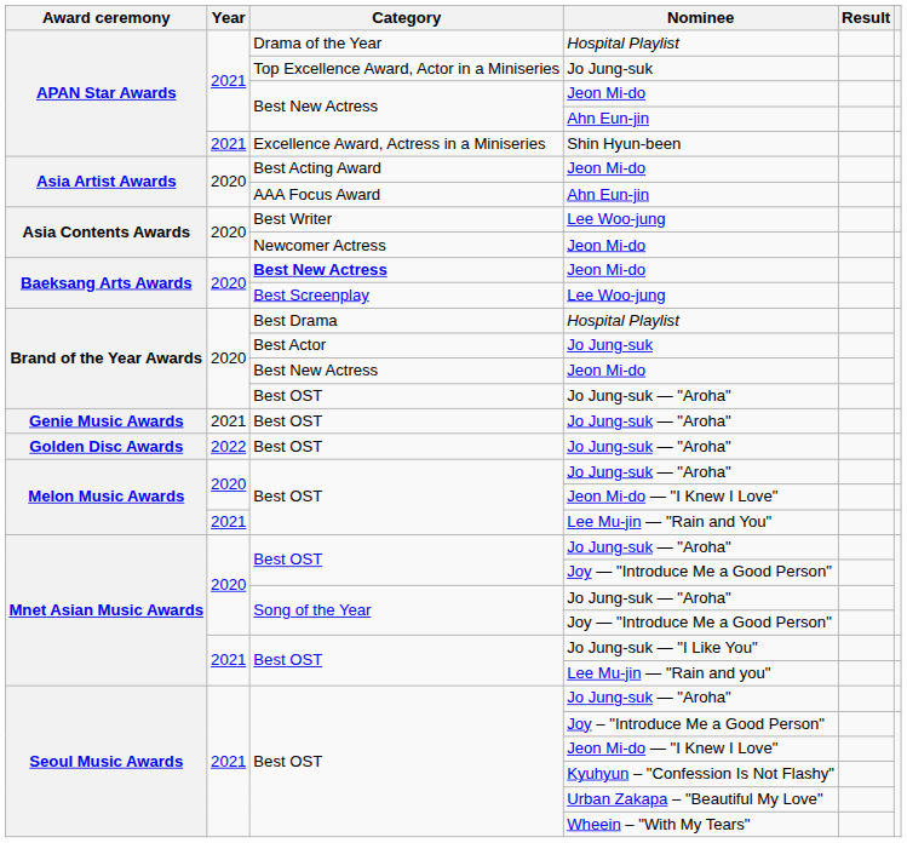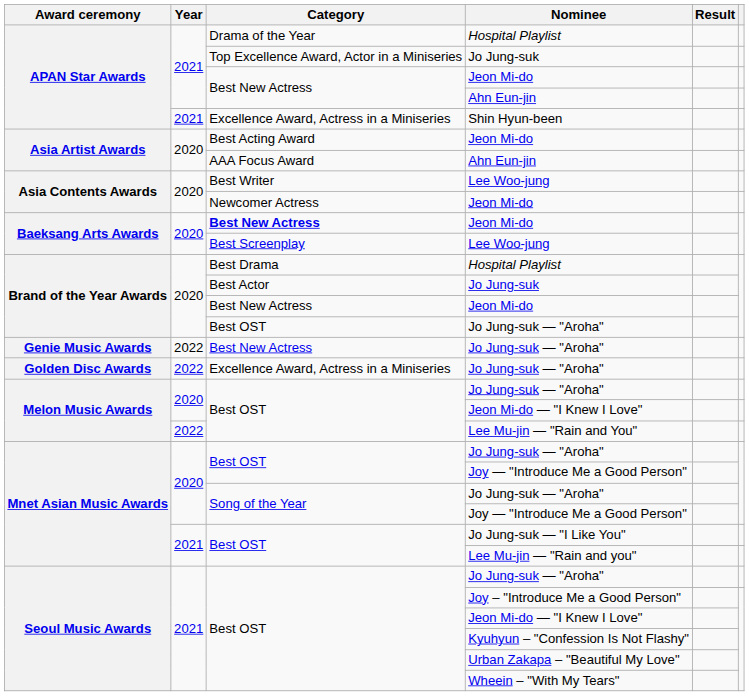Genie Music Awards / Jo Jung-suk — "Aroha" | Year: 2021 -> 2022
Genie Music Awards / Jo Jung-suk — "Aroha" | Category: Best OST -> Best New Actress
Golden Disc Awards / Jo Jung-suk — "Aroha" | Category: Best OST -> Excellence Award, Actress in a Miniseries
Lee Mu-jin — "Rain and You" | Year: 2021 -> 2022
